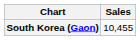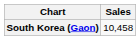South Korea (Gaon) | Sales: 10,455 -> 10,458
